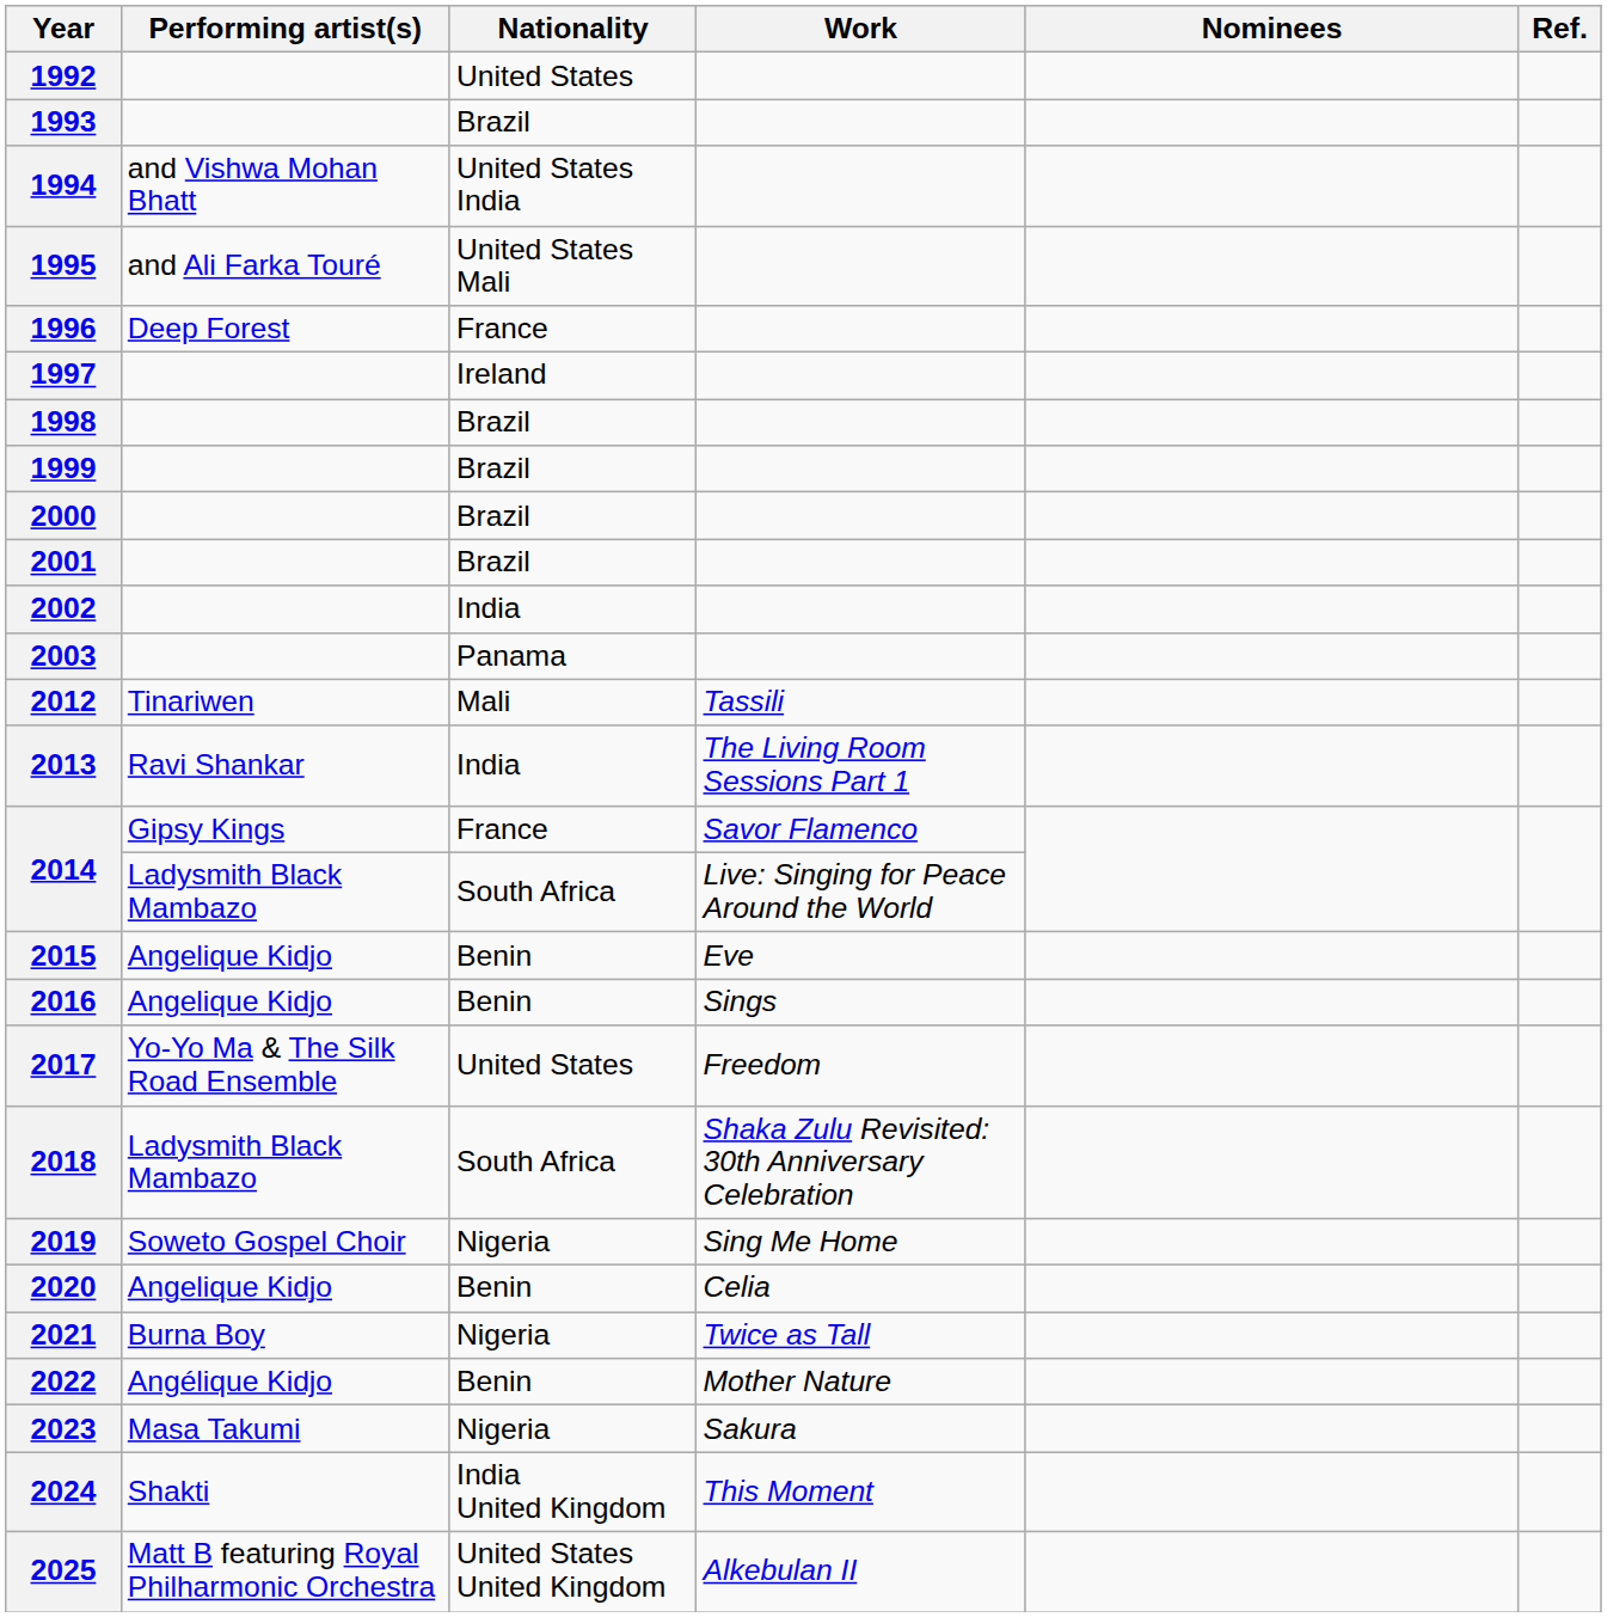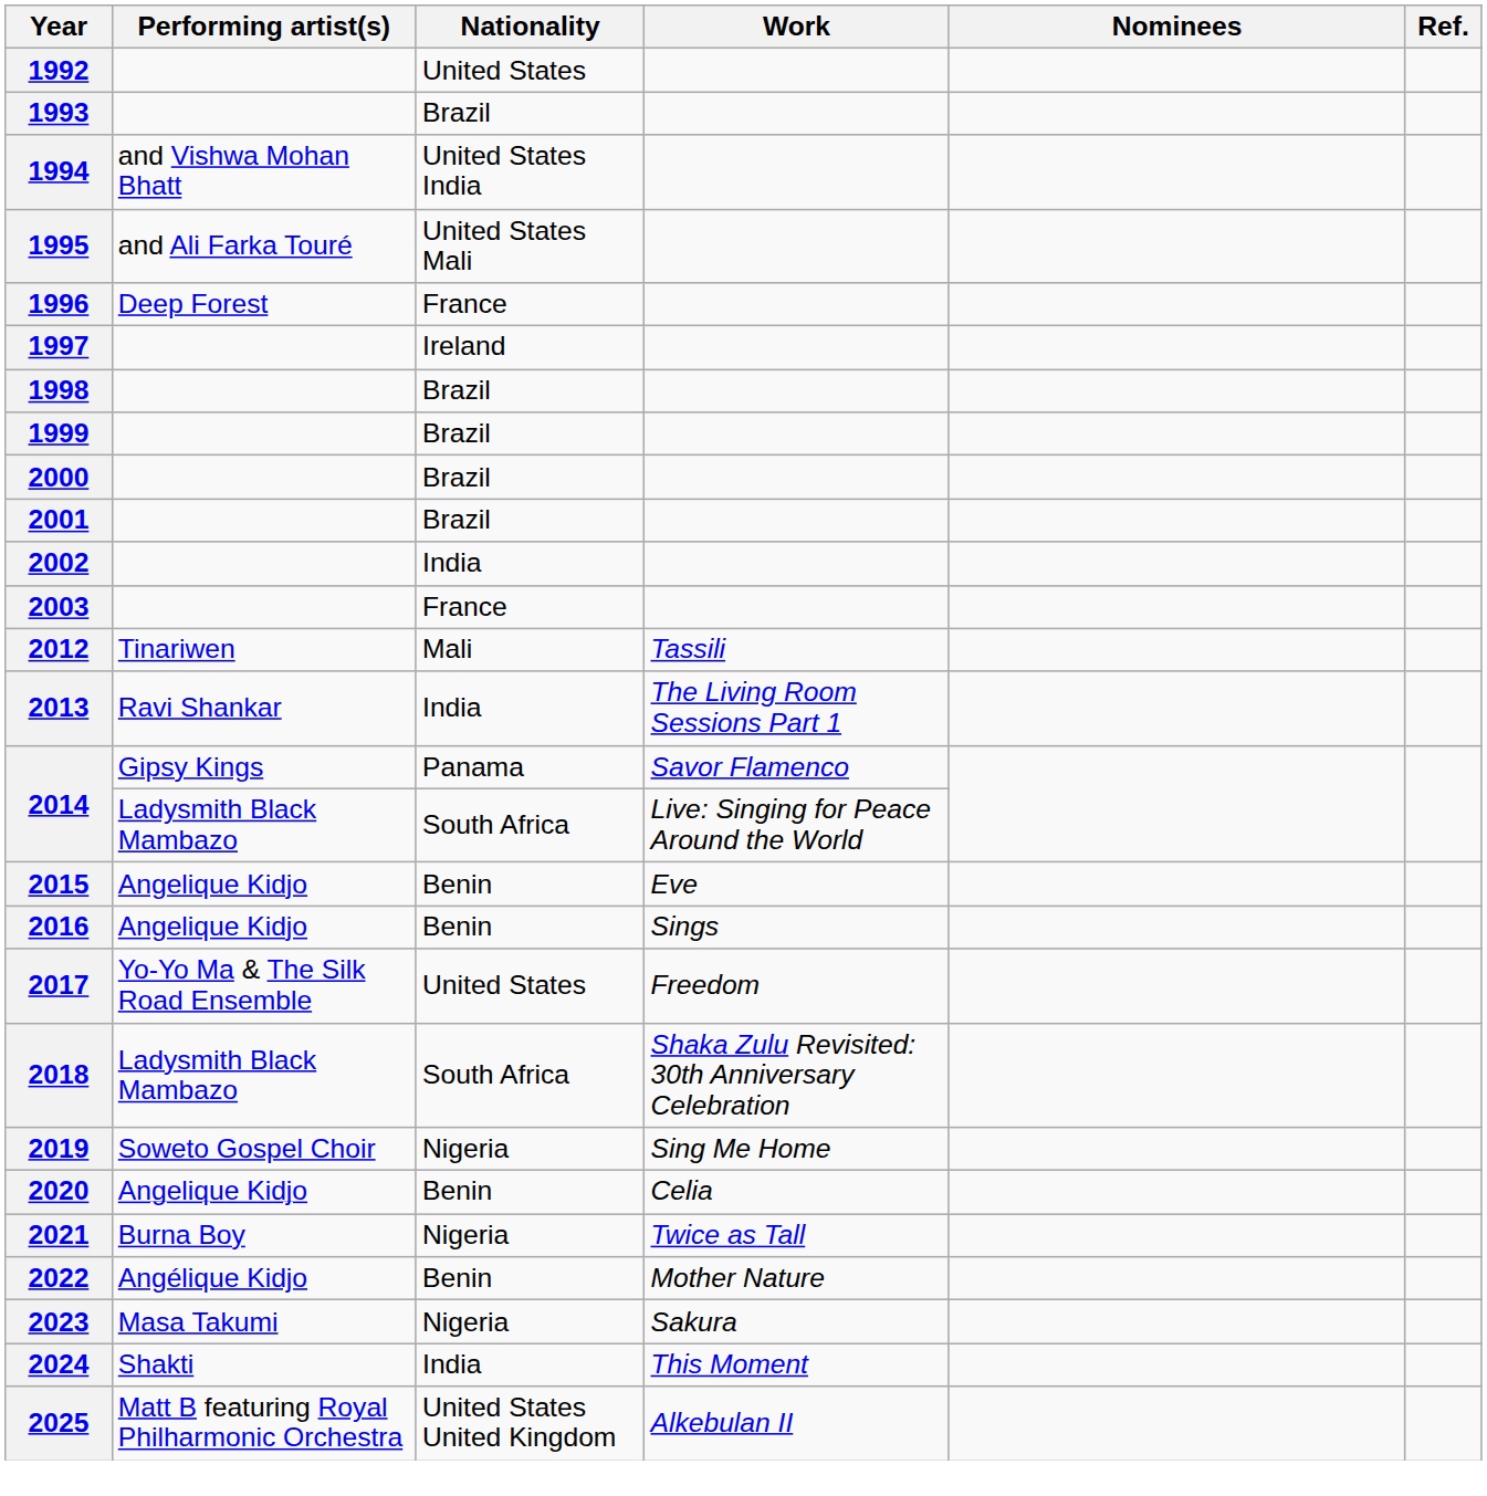2003 | Nationality: Panama -> France
2014 / Gipsy Kings | Nationality: France -> Panama
2024 | Nationality: India United Kingdom -> India
